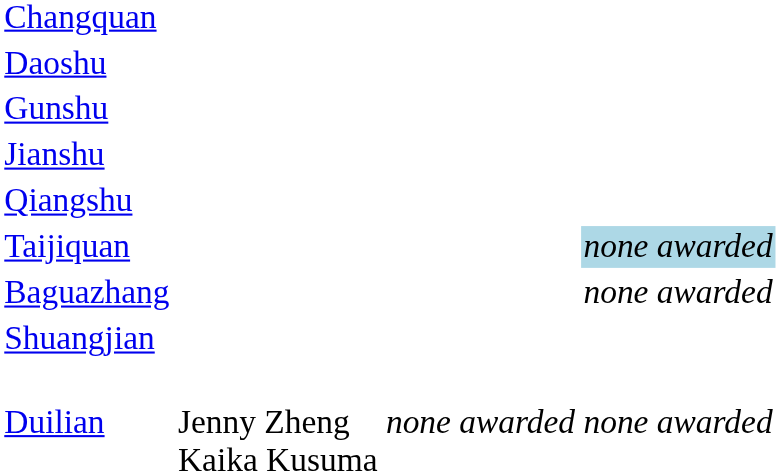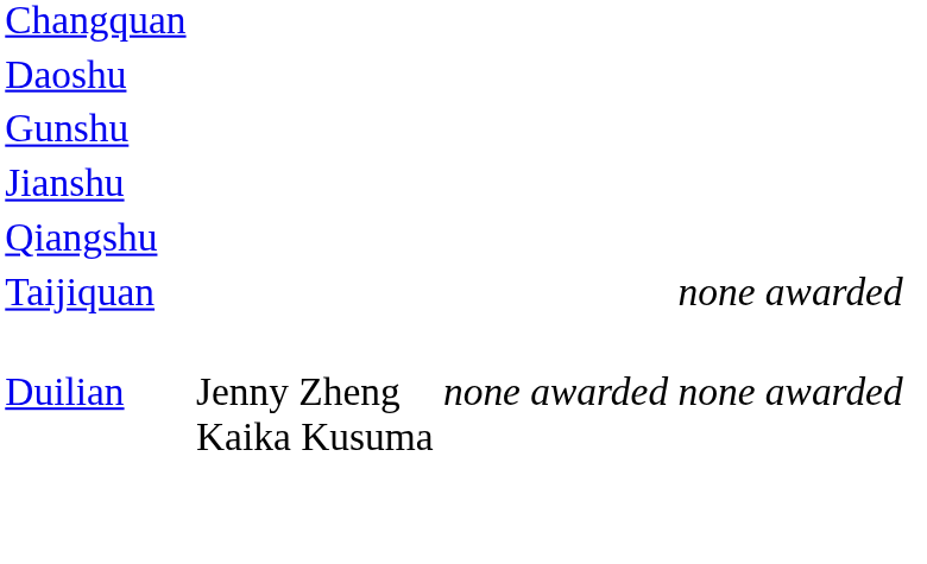Taijiquan | column 4: lightblue background -> no background
- row: Baguazhang | none awarded
- row: Shuangjian
